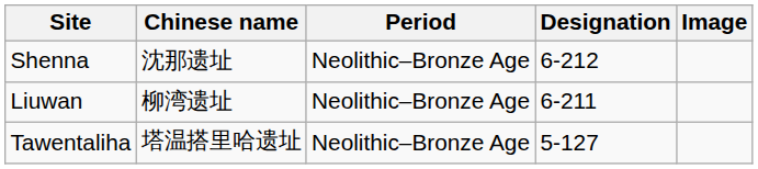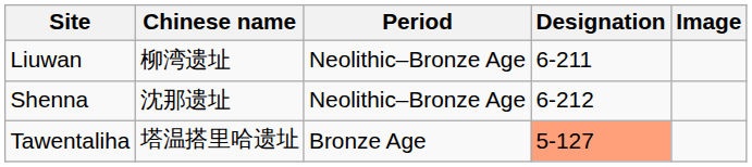rows swapped: Liuwan <-> Shenna
Tawentaliha | Period: Neolithic–Bronze Age -> Bronze Age
Tawentaliha | Designation: no background -> lightsalmon background
